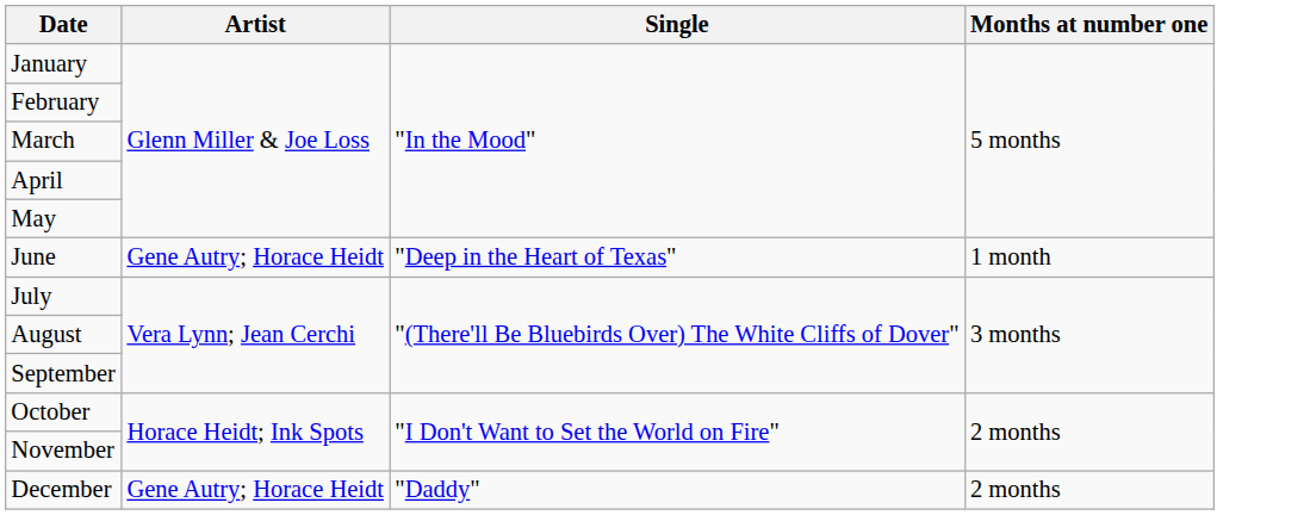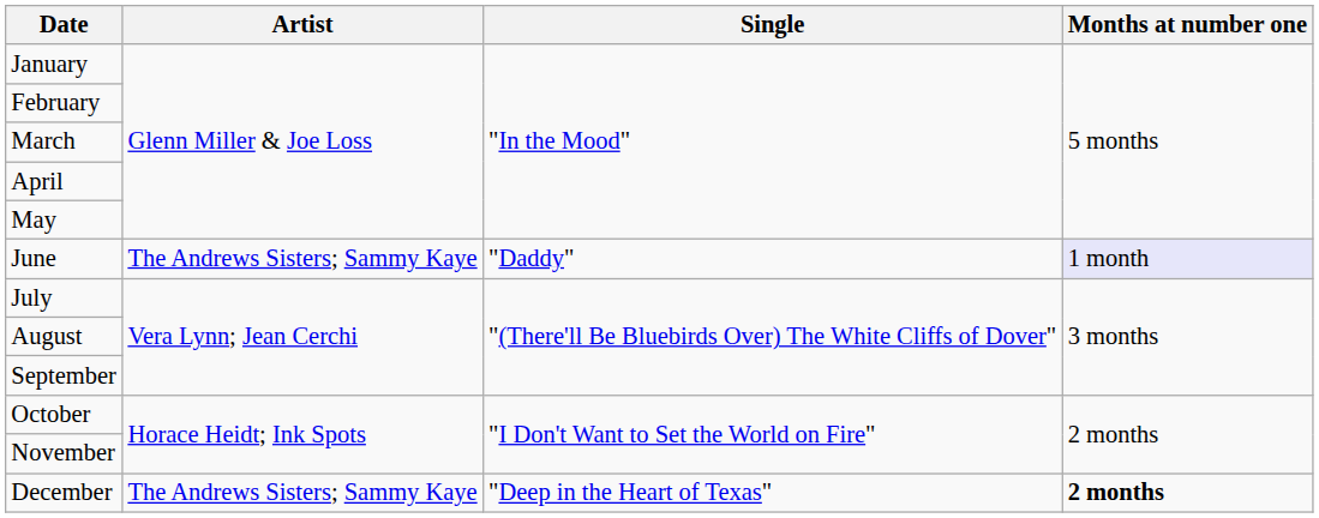June | Artist: Gene Autry; Horace Heidt -> The Andrews Sisters; Sammy Kaye
June | Single: "Deep in the Heart of Texas" -> "Daddy"
June | Months at number one: no background -> lavender background
December | Artist: Gene Autry; Horace Heidt -> The Andrews Sisters; Sammy Kaye
December | Single: "Daddy" -> "Deep in the Heart of Texas"
December | Months at number one: normal -> bold
